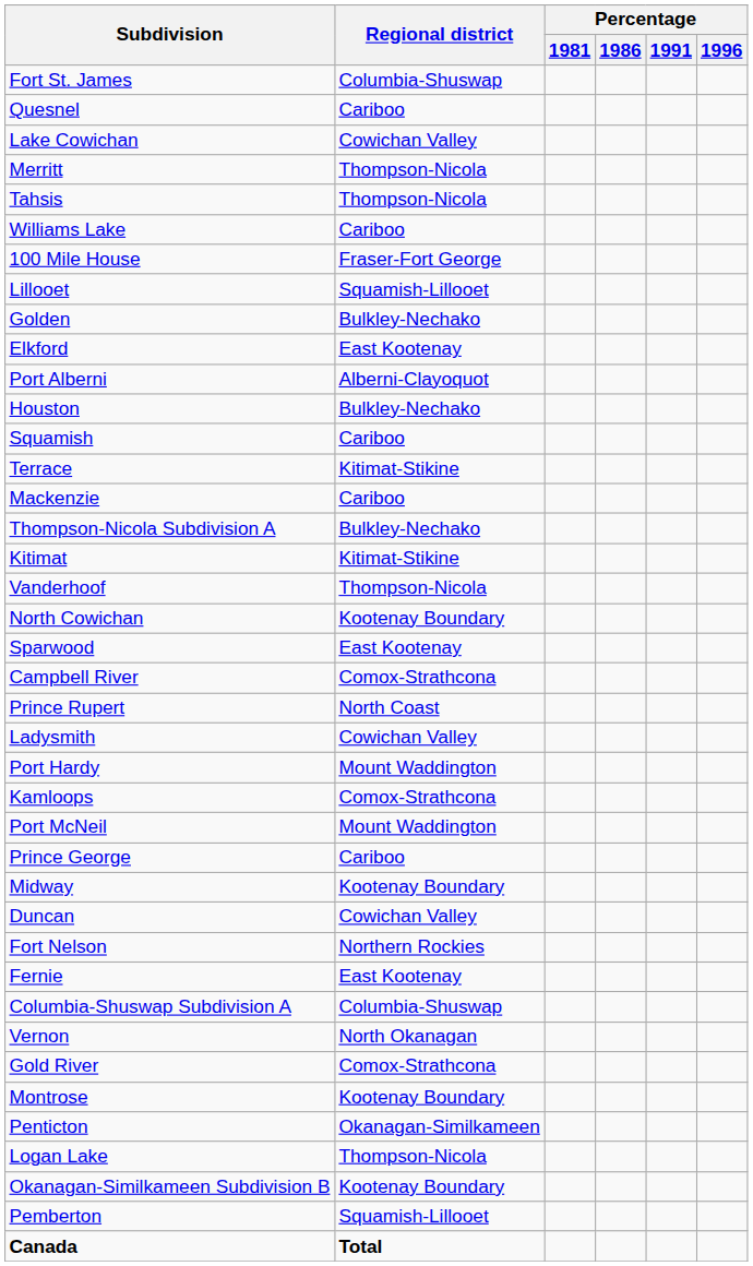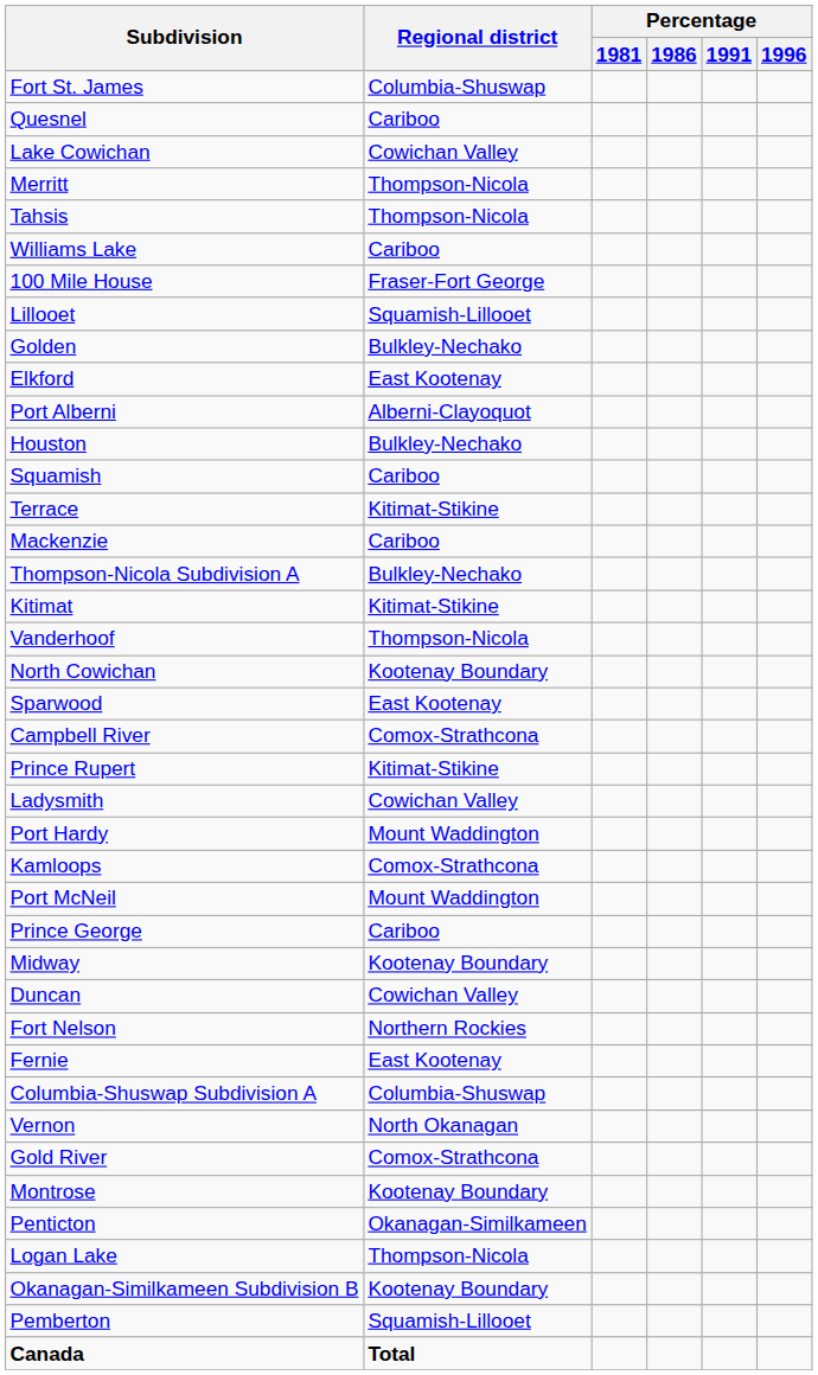Prince Rupert | Regional district: North Coast -> Kitimat-Stikine
